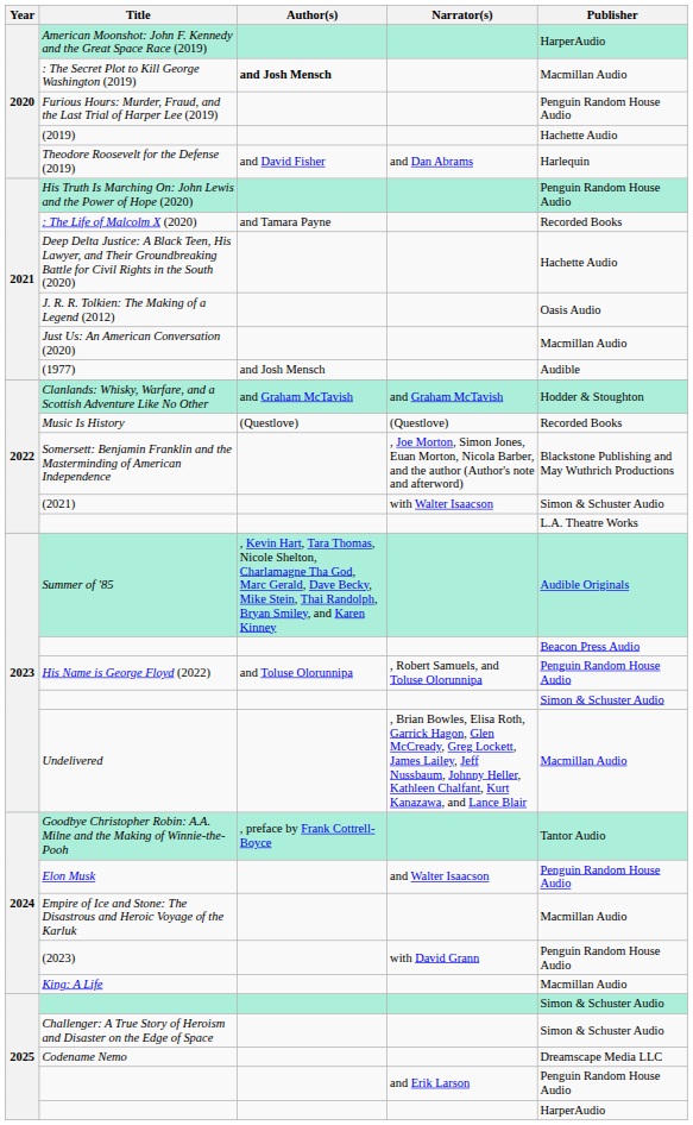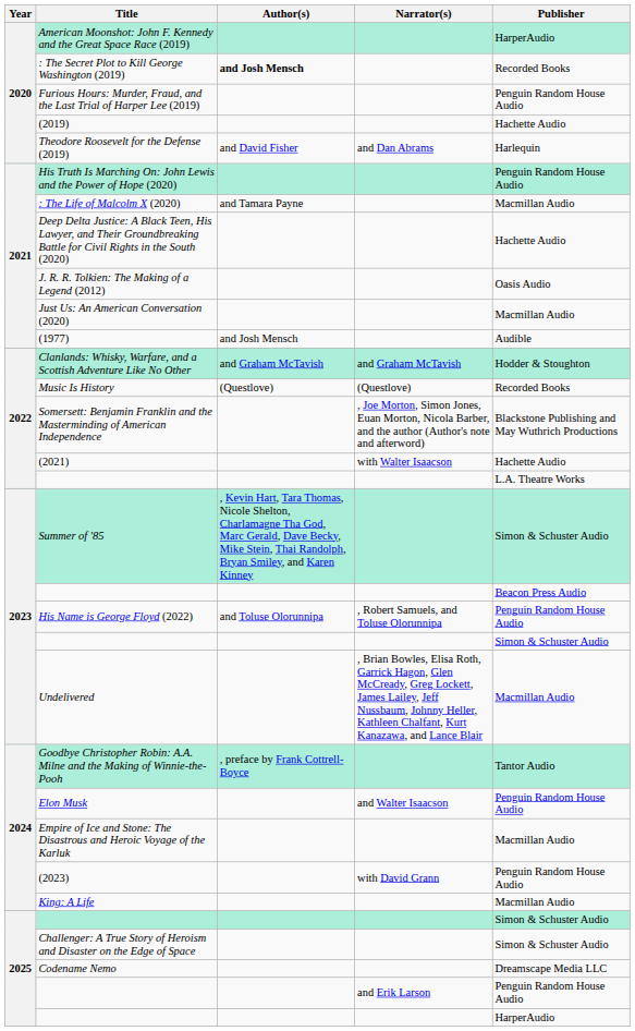: The Secret Plot to Kill George Washington (2019) | Publisher: Macmillan Audio -> Recorded Books
: The Life of Malcolm X (2020) | Publisher: Recorded Books -> Macmillan Audio
(2021) | Publisher: Simon & Schuster Audio -> Hachette Audio
Summer of '85 | Publisher: Audible Originals -> Simon & Schuster Audio
